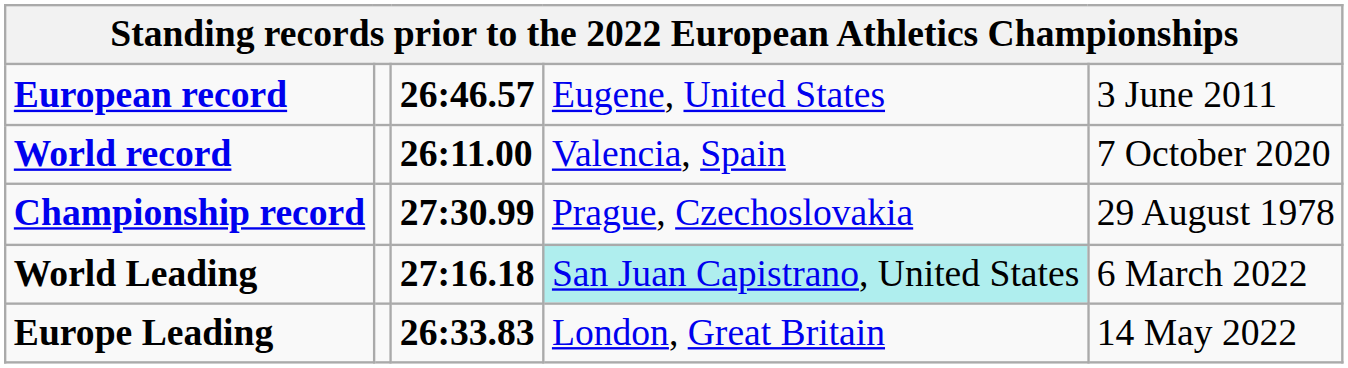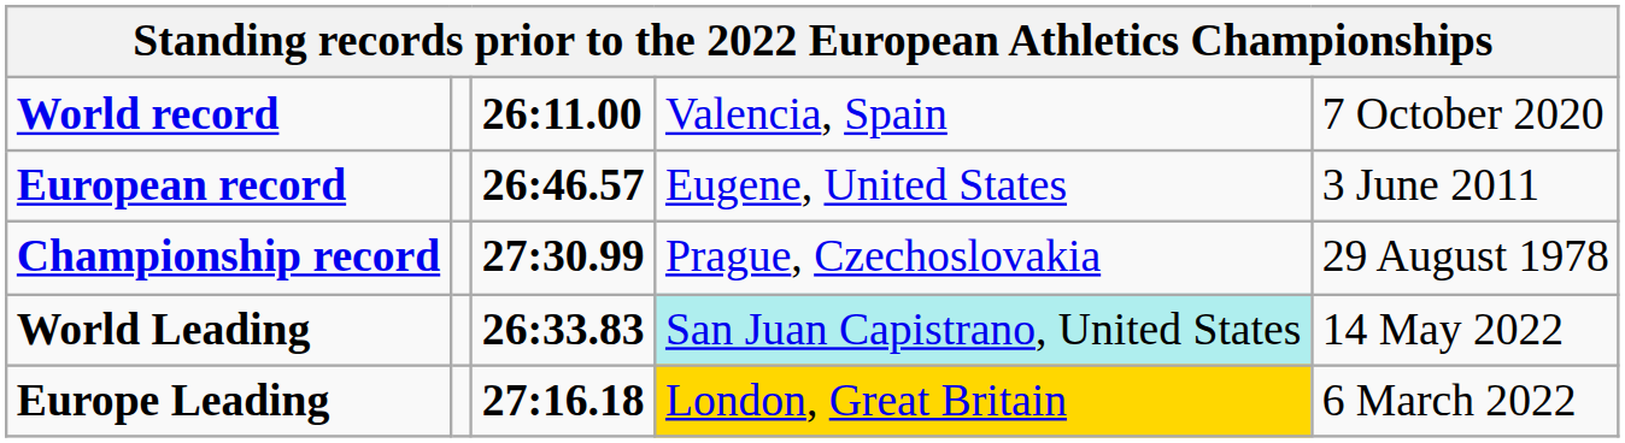rows swapped: World record <-> European record
World Leading | column 3: 27:16.18 -> 26:33.83
World Leading | column 5: 6 March 2022 -> 14 May 2022
Europe Leading | column 3: 26:33.83 -> 27:16.18
Europe Leading | column 4: no background -> gold background
Europe Leading | column 5: 14 May 2022 -> 6 March 2022
